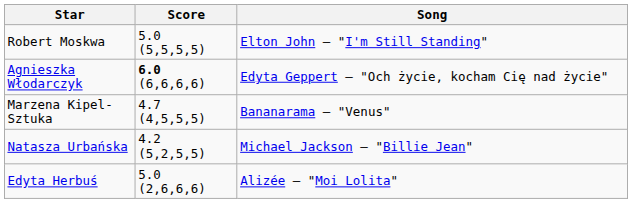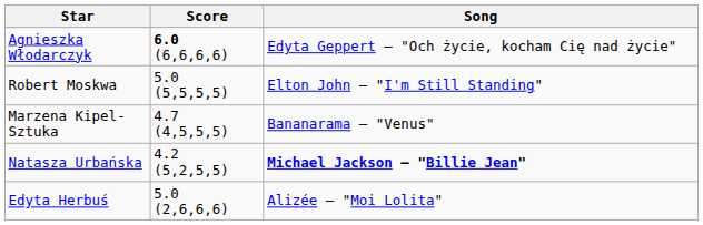rows swapped: Robert Moskwa <-> Agnieszka Włodarczyk
Natasza Urbańska | Song: normal -> bold
